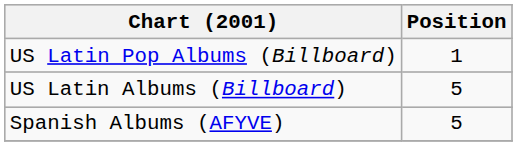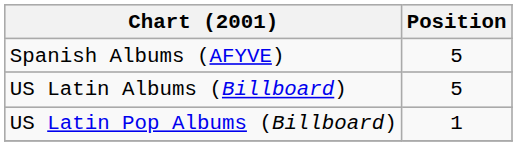rows swapped: Spanish Albums (AFYVE) <-> US Latin Pop Albums (Billboard)
